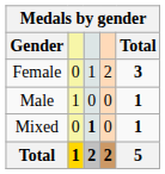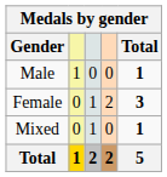rows swapped: Male <-> Female
Mixed | column 3: bold -> normal
